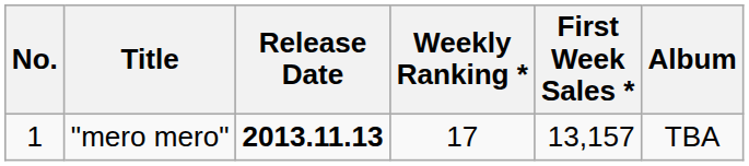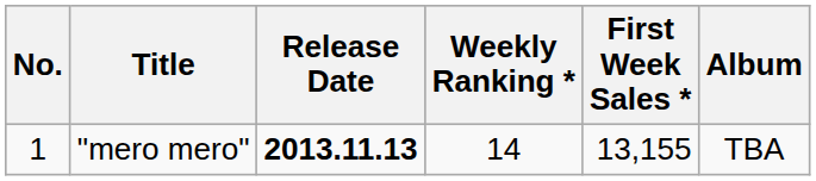"mero mero" | Weekly Ranking *: 17 -> 14
"mero mero" | First Week Sales *: 13,157 -> 13,155
